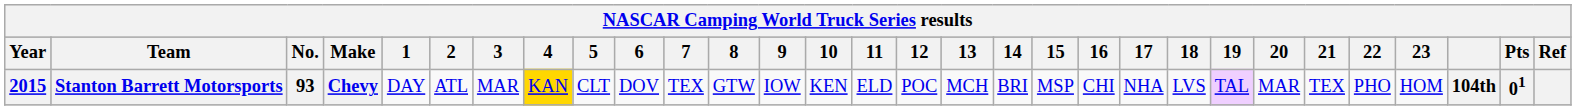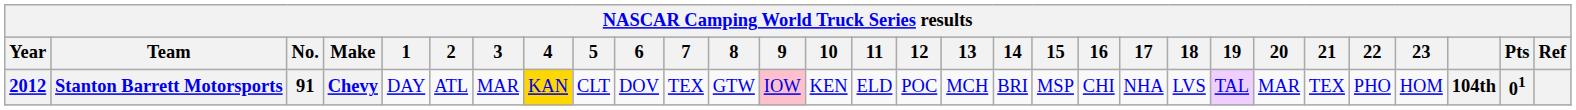Stanton Barrett Motorsports | Year: 2015 -> 2012
Stanton Barrett Motorsports | No.: 93 -> 91
Stanton Barrett Motorsports | 9: no background -> pink background
